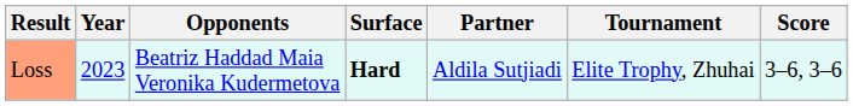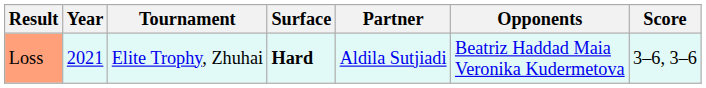columns swapped: Tournament <-> Opponents
Loss | Year: 2023 -> 2021
